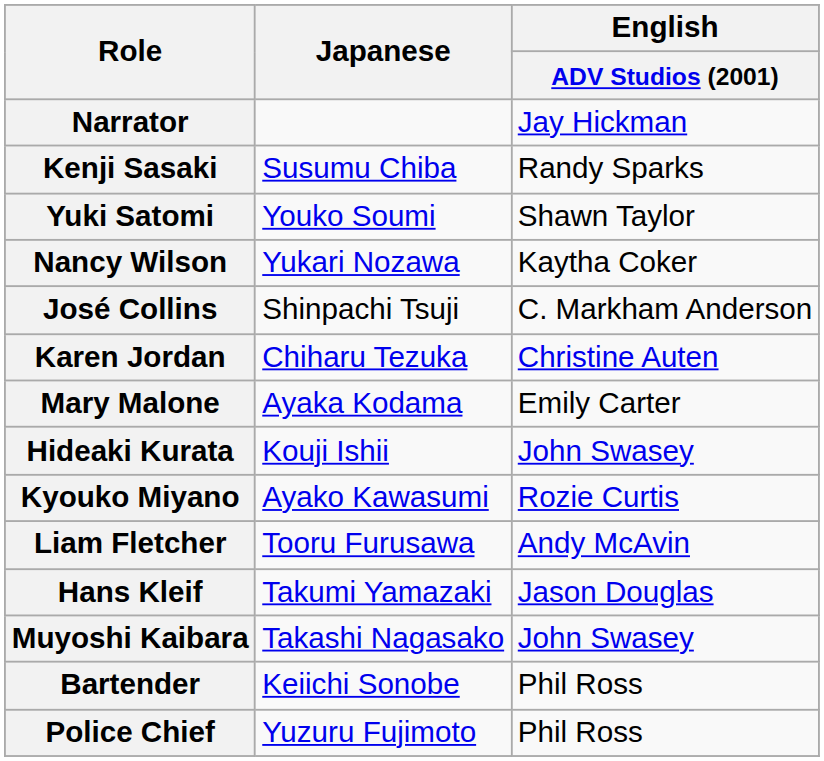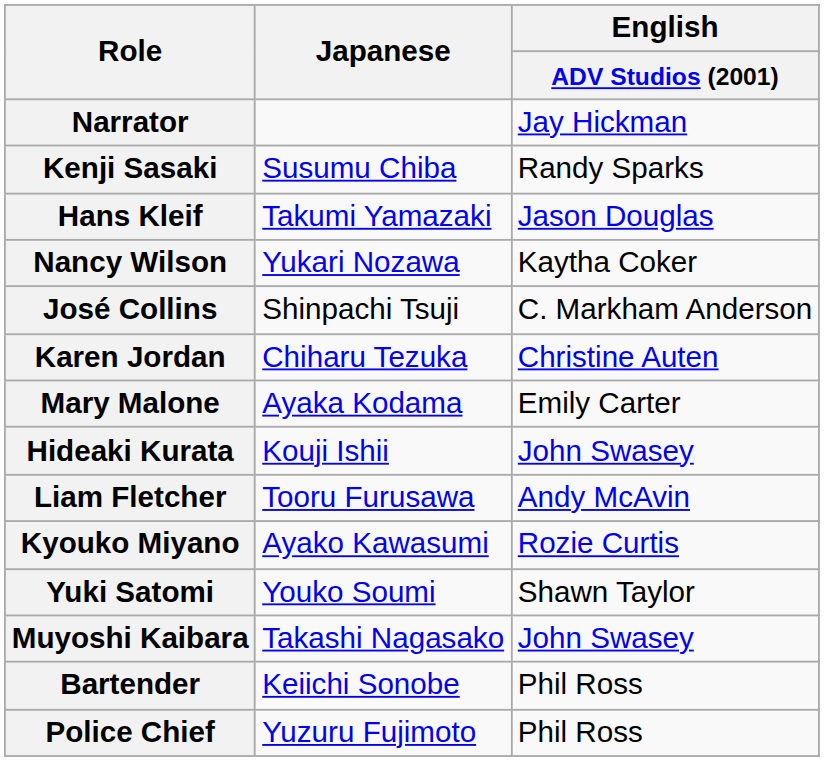rows swapped: Hans Kleif <-> Yuki Satomi
rows swapped: Kyouko Miyano <-> Liam Fletcher
